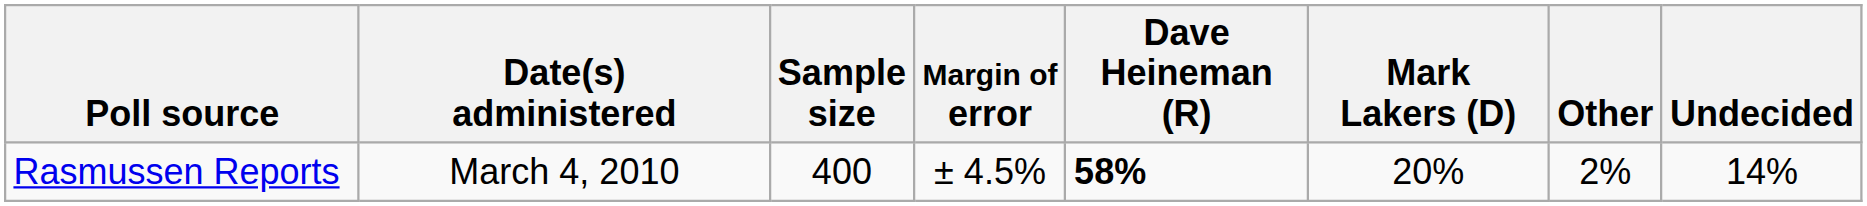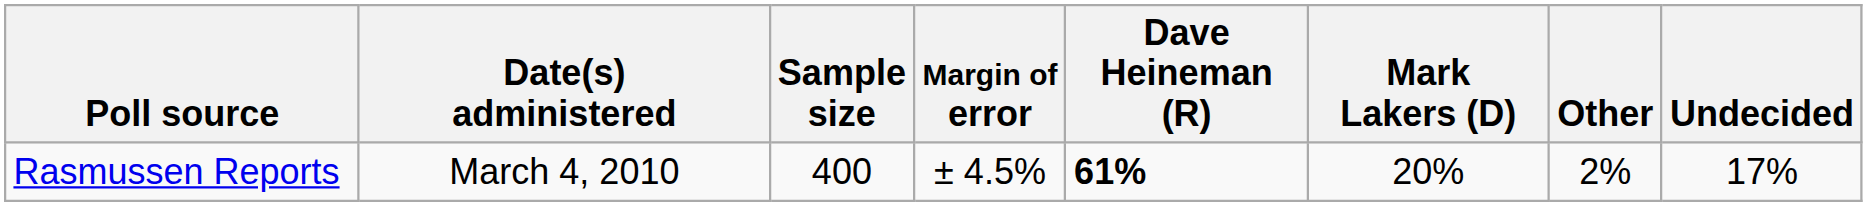Rasmussen Reports | Dave Heineman (R): 58% -> 61%
Rasmussen Reports | Undecided: 14% -> 17%
